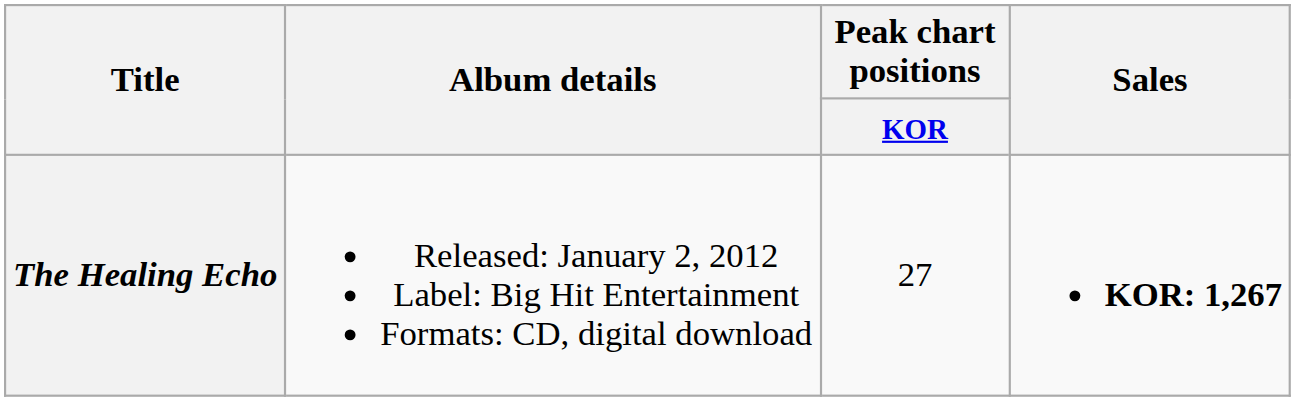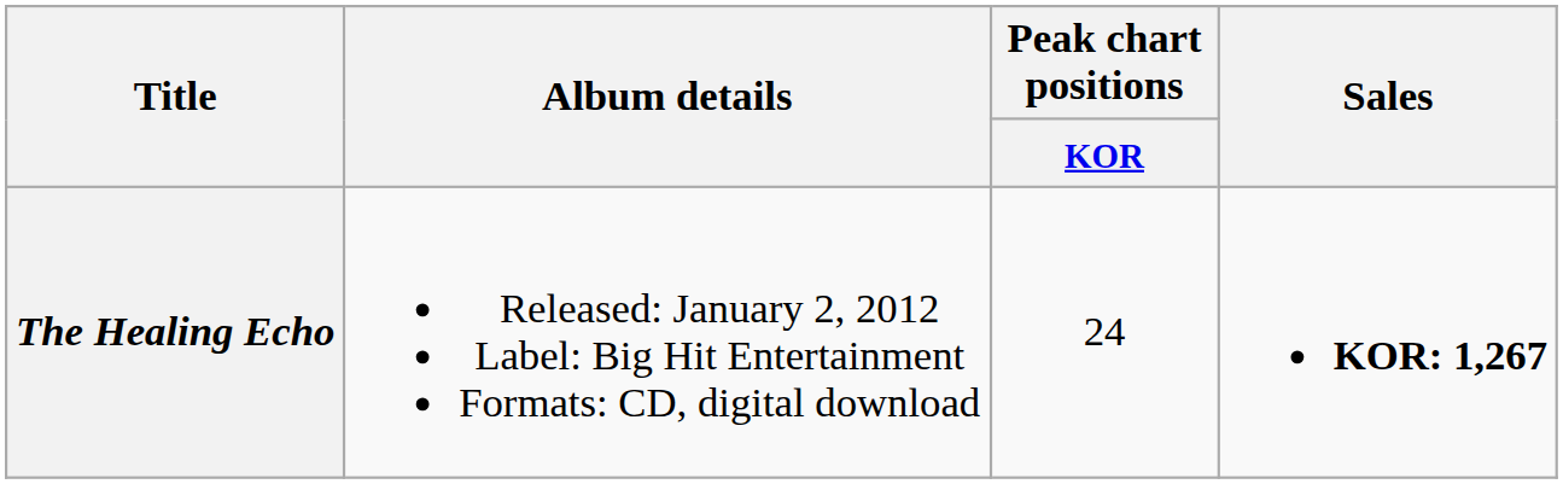The Healing Echo | Peak chart positions / KOR: 27 -> 24
